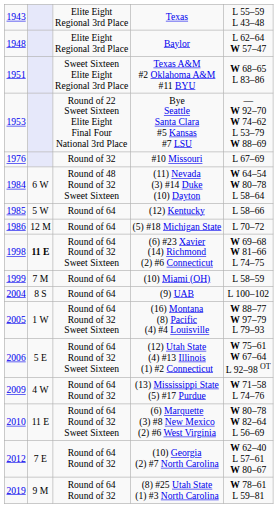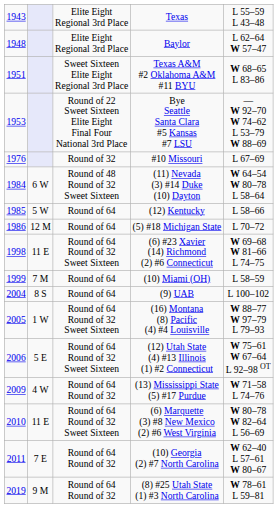(6) #23 Xavier (14) Richmond (2) #6 Connecticut | column 2: bold -> normal
(10) Georgia (2) #7 North Carolina | column 1: 2012 -> 2011
